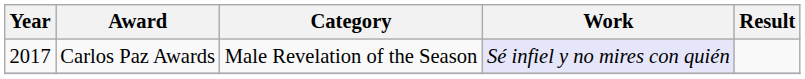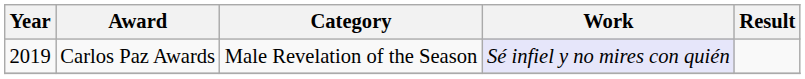Carlos Paz Awards | Year: 2017 -> 2019
